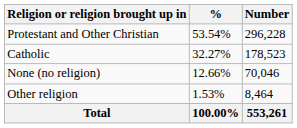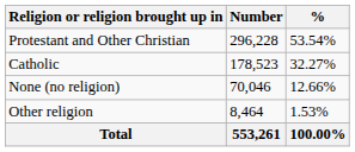columns swapped: Number <-> %
